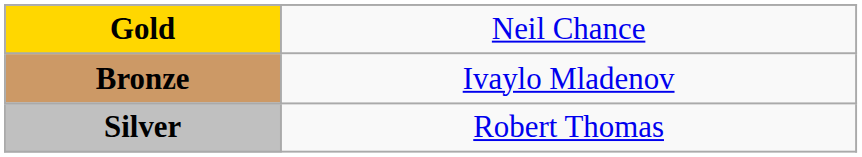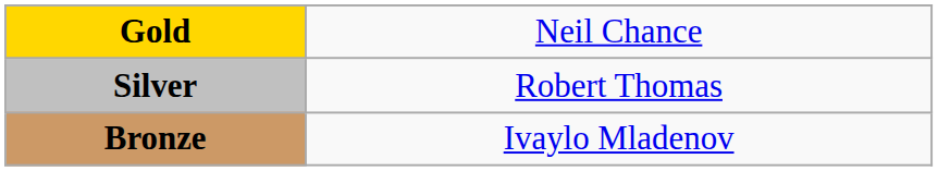rows swapped: Silver <-> Bronze
